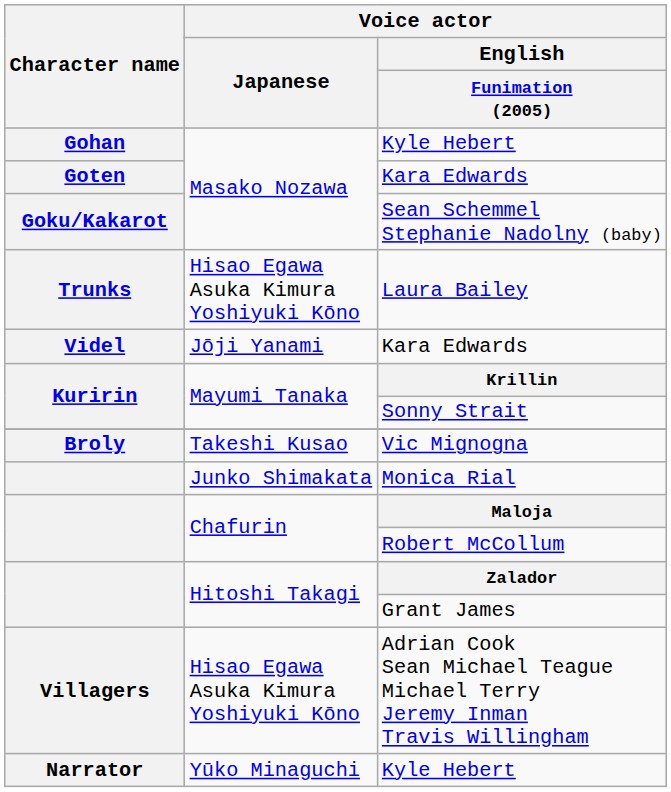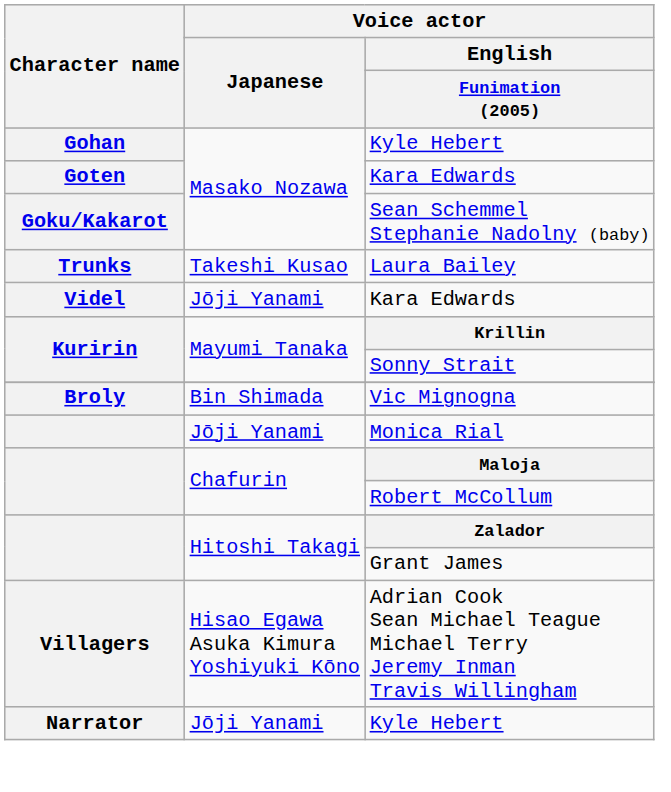Laura Bailey | Voice actor / Japanese: Hisao Egawa Asuka Kimura Yoshiyuki Kōno -> Takeshi Kusao
Vic Mignogna | Voice actor / Japanese: Takeshi Kusao -> Bin Shimada
Monica Rial | Voice actor / Japanese: Junko Shimakata -> Jōji Yanami
Narrator / Kyle Hebert | Voice actor / Japanese: Yūko Minaguchi -> Jōji Yanami
